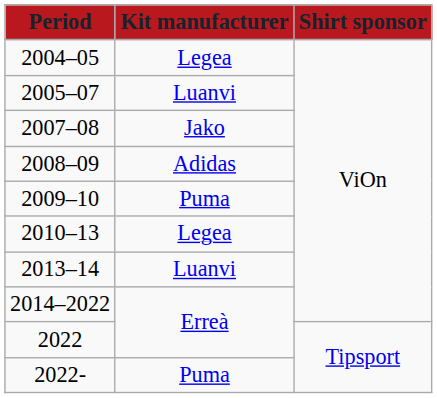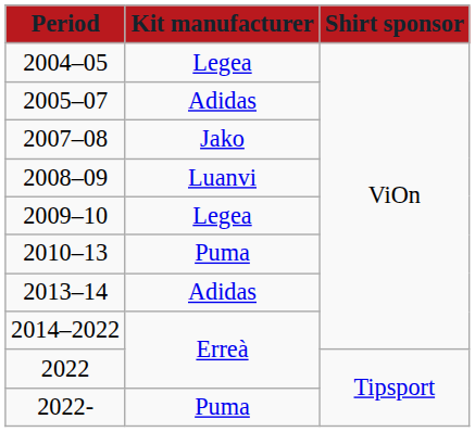2005–07 | Kit manufacturer: Luanvi -> Adidas
2008–09 | Kit manufacturer: Adidas -> Luanvi
2009–10 | Kit manufacturer: Puma -> Legea
2010–13 | Kit manufacturer: Legea -> Puma
2013–14 | Kit manufacturer: Luanvi -> Adidas
